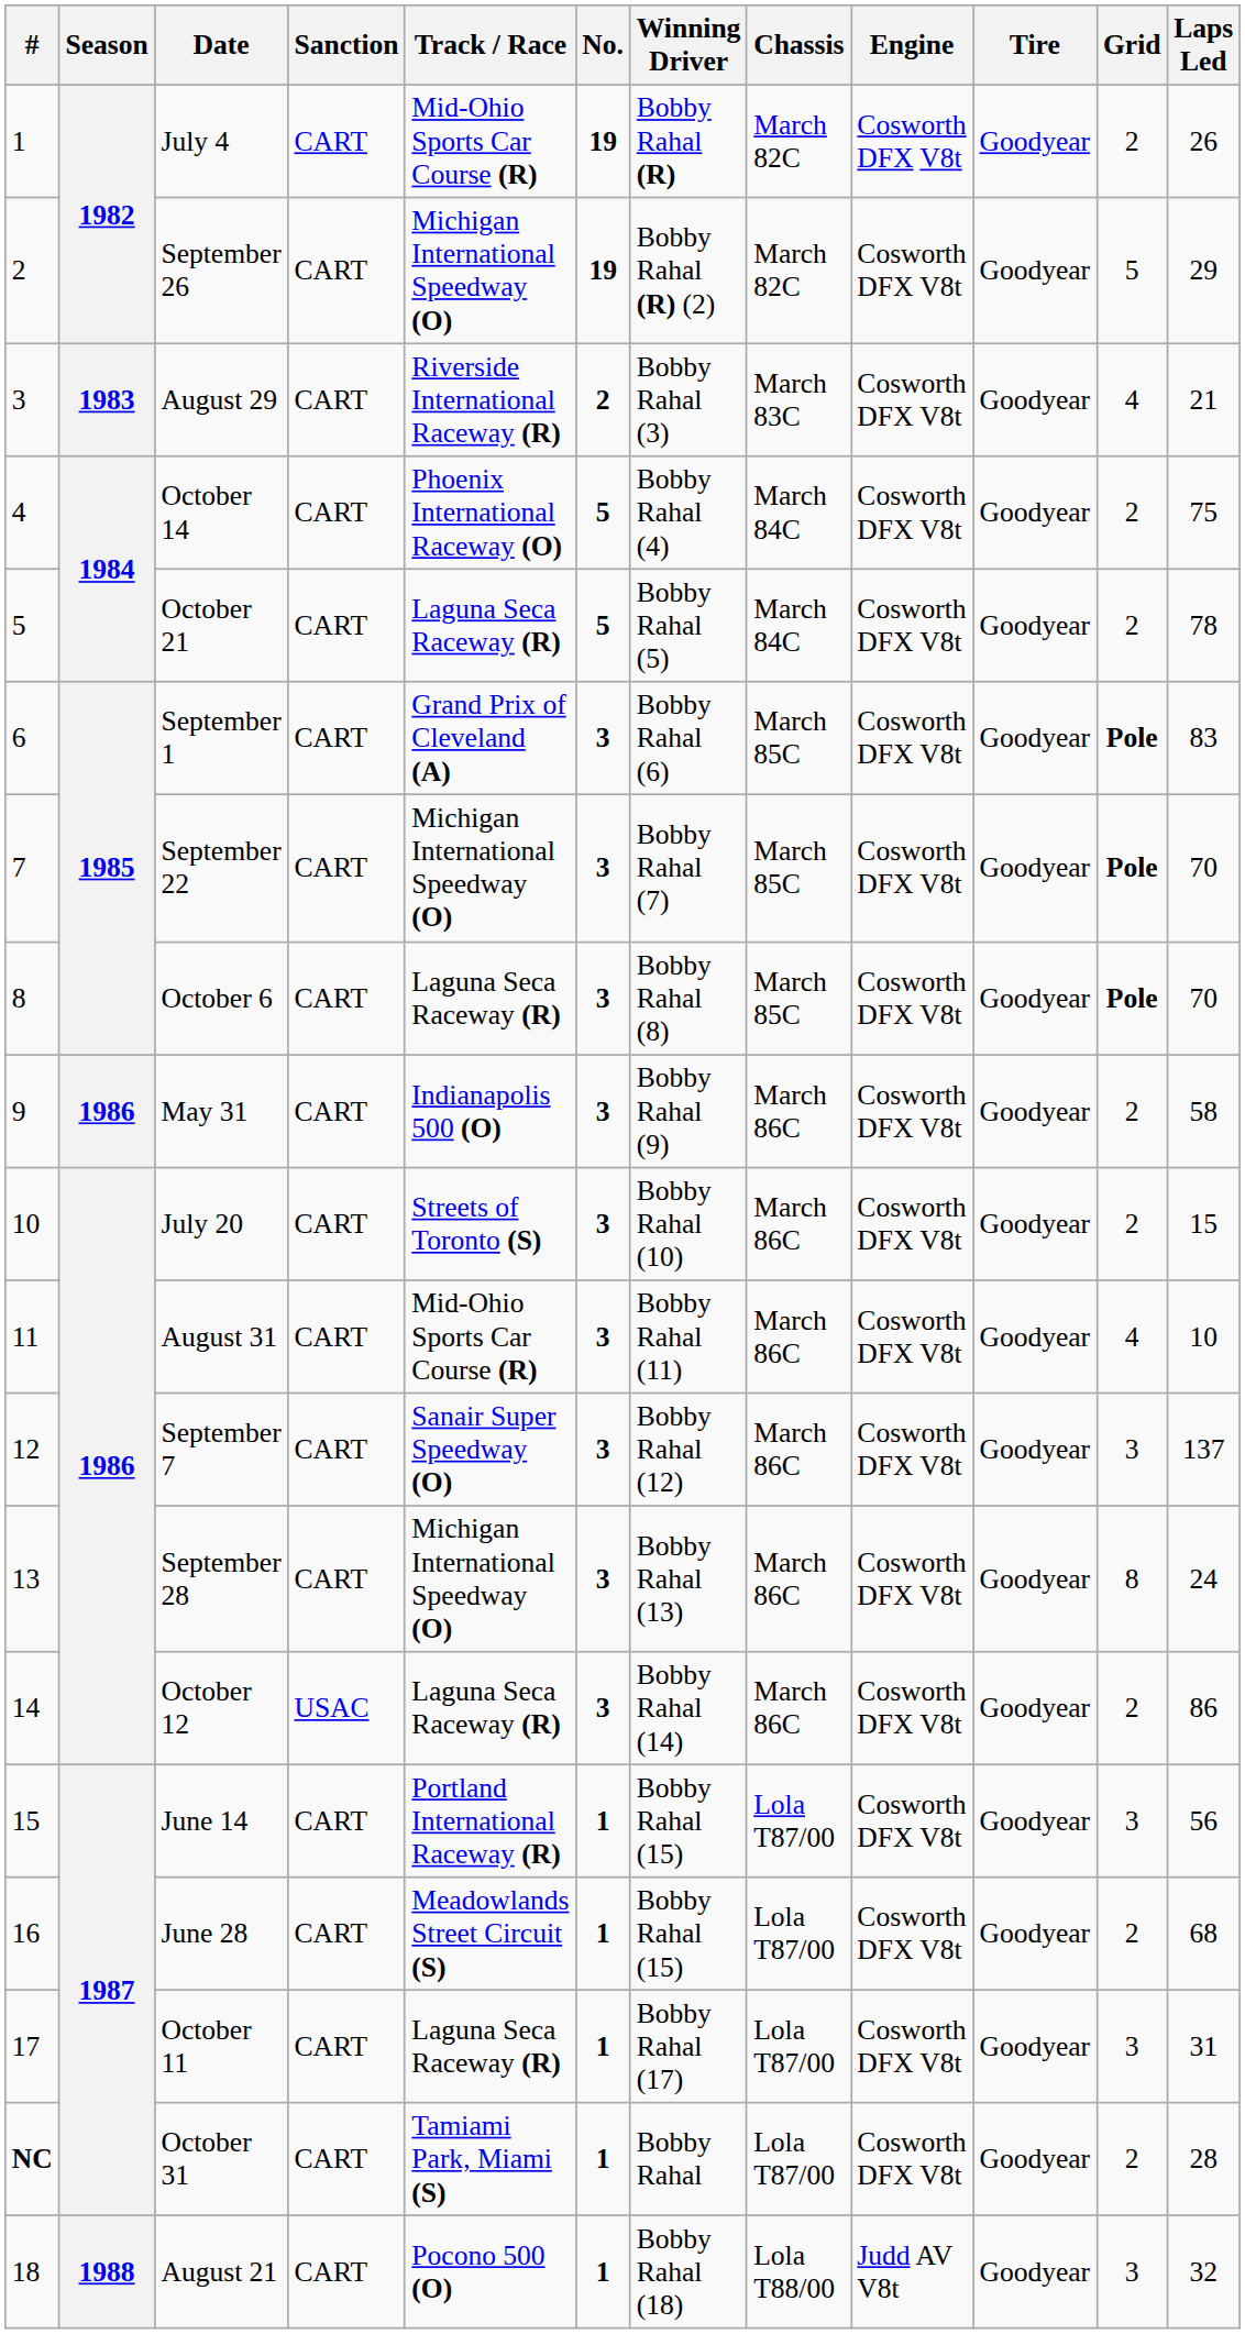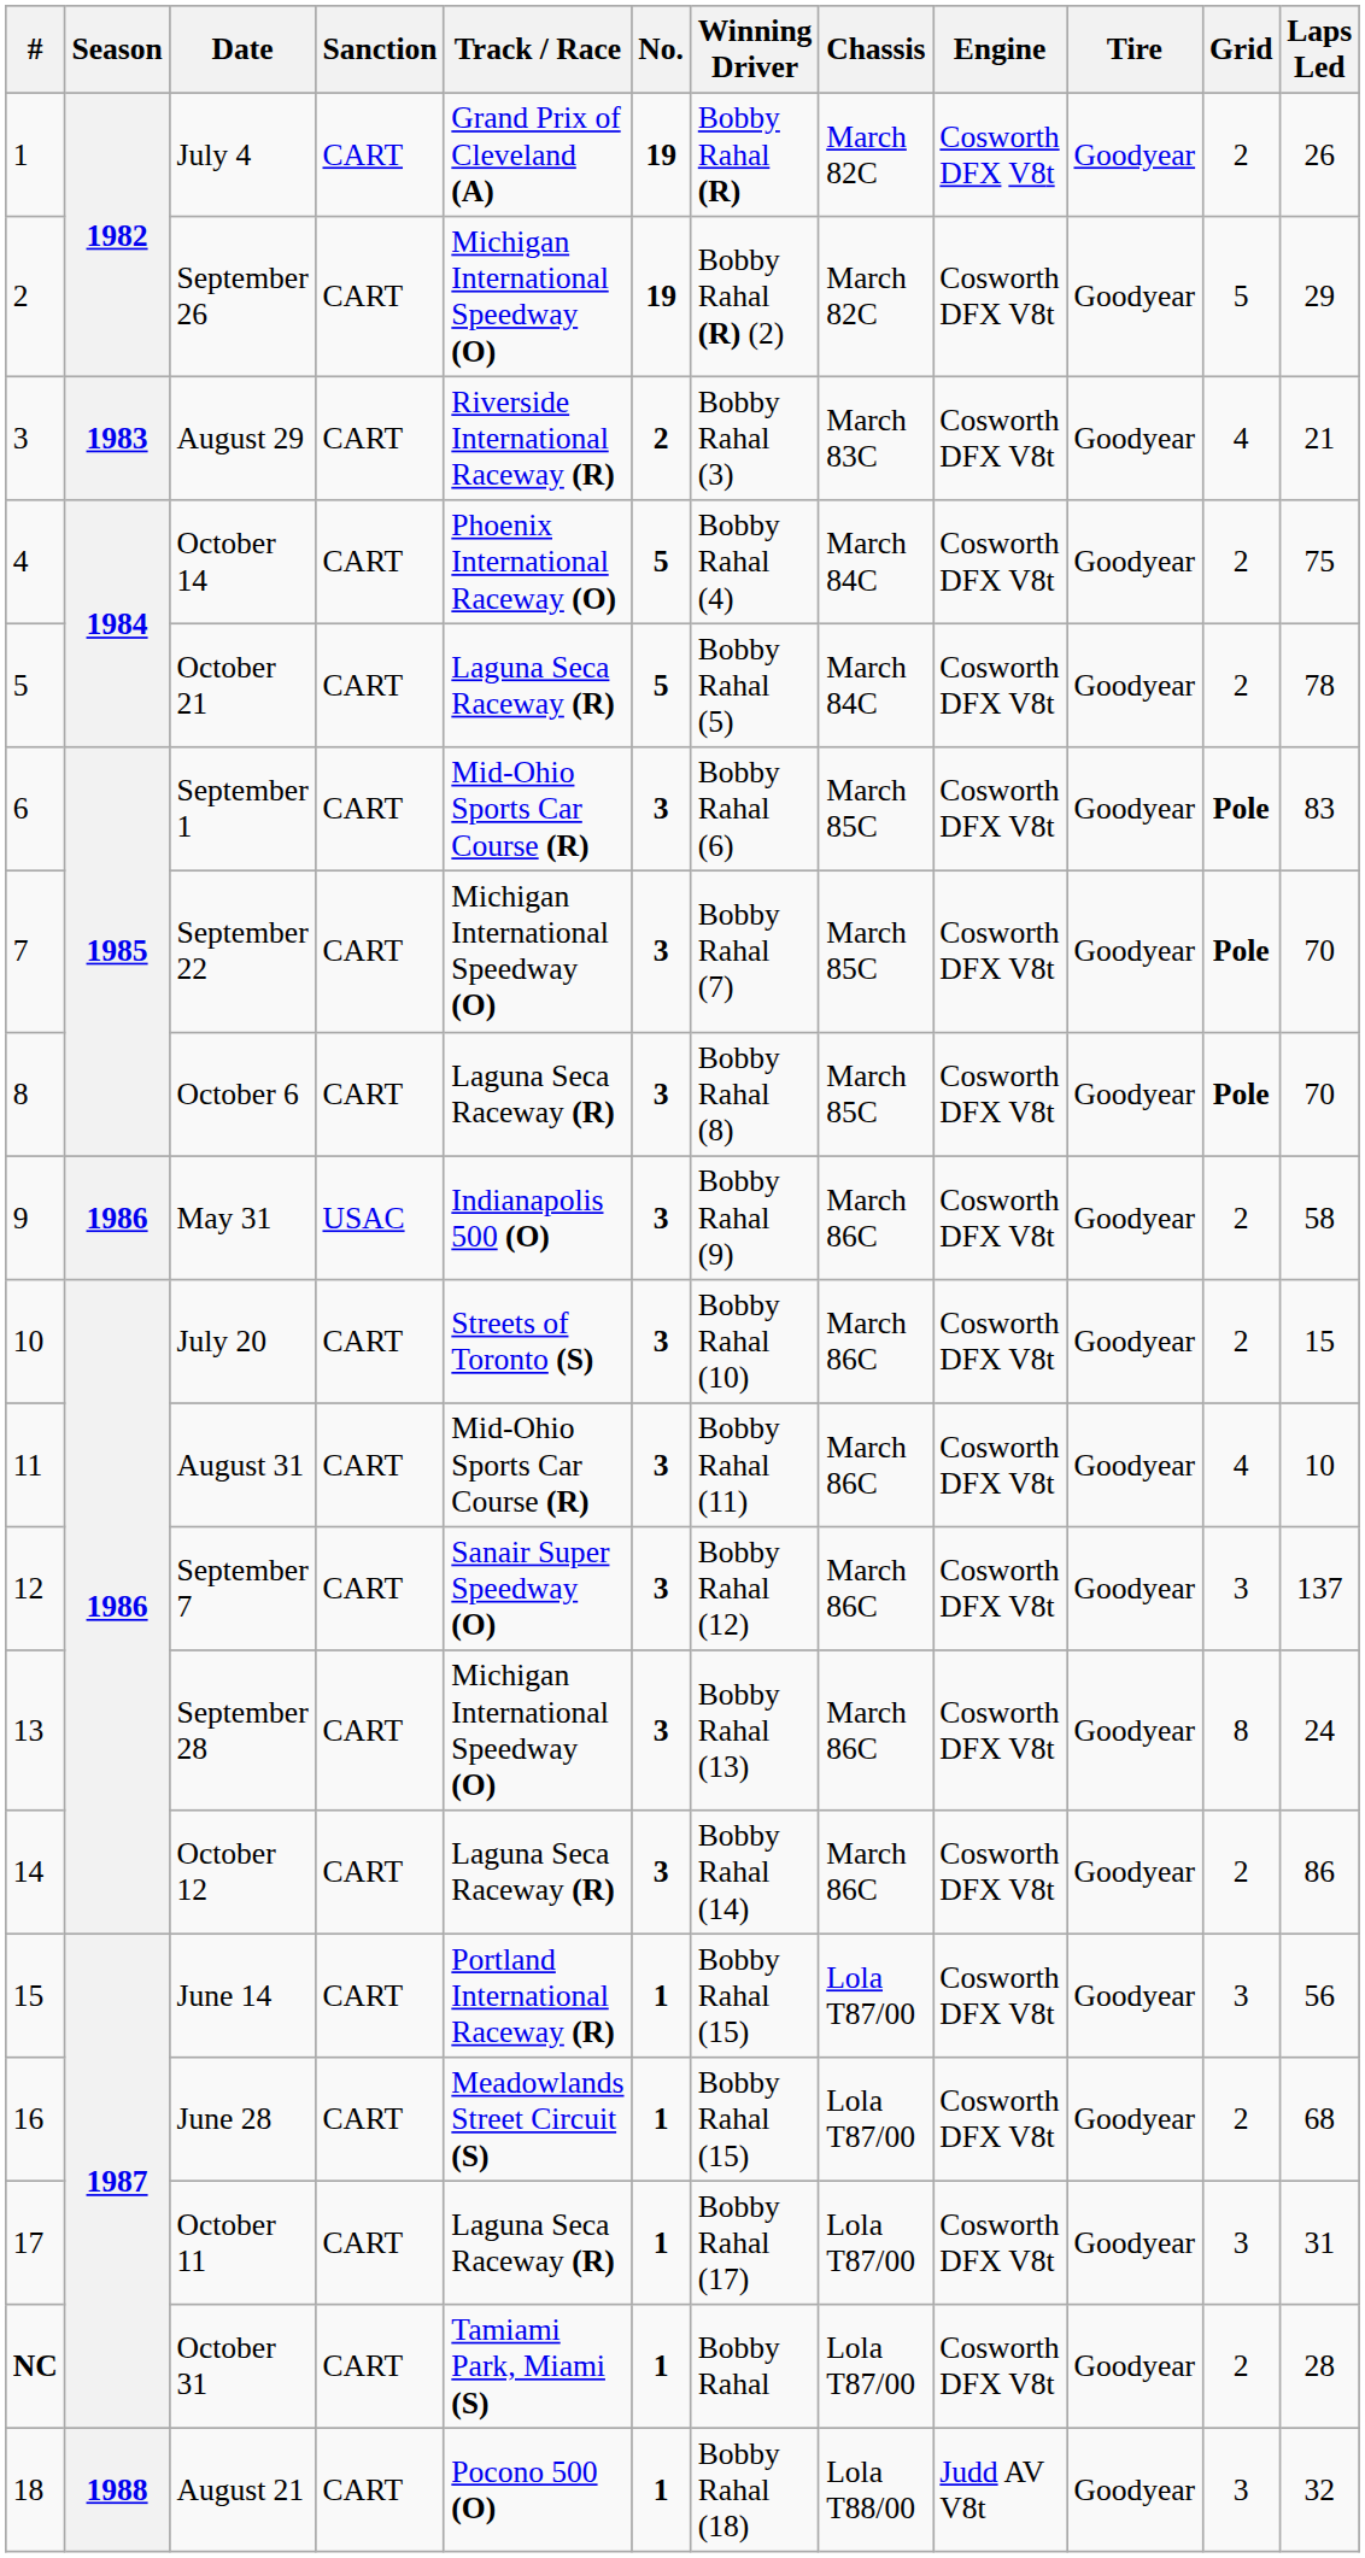July 4 | Track / Race: Mid-Ohio Sports Car Course (R) -> Grand Prix of Cleveland (A)
September 1 | Track / Race: Grand Prix of Cleveland (A) -> Mid-Ohio Sports Car Course (R)
May 31 | Sanction: CART -> USAC
October 12 | Sanction: USAC -> CART
